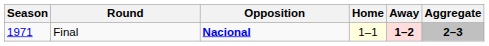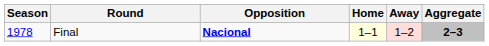Final | Season: 1971 -> 1978
Final | Away: bold -> normal
